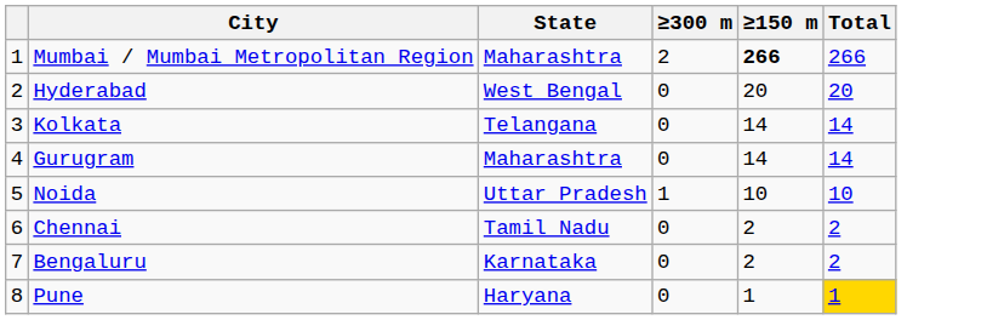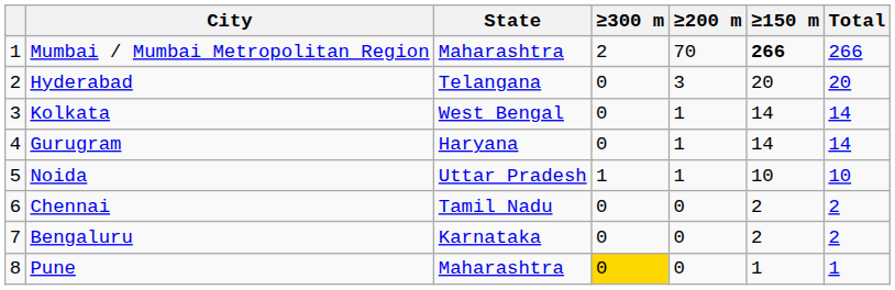+ column: ≥200 m | 70 | 3 | 1 | 1 | 1 | 0 | 0 | 0
Hyderabad | State: West Bengal -> Telangana
Kolkata | State: Telangana -> West Bengal
Gurugram | State: Maharashtra -> Haryana
Pune | State: Haryana -> Maharashtra
Pune | ≥300 m: no background -> gold background
Pune | Total: gold background -> no background
